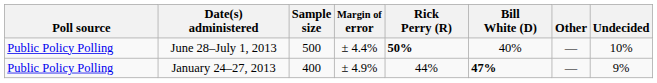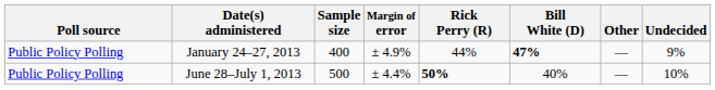rows swapped: June 28–July 1, 2013 <-> January 24–27, 2013
